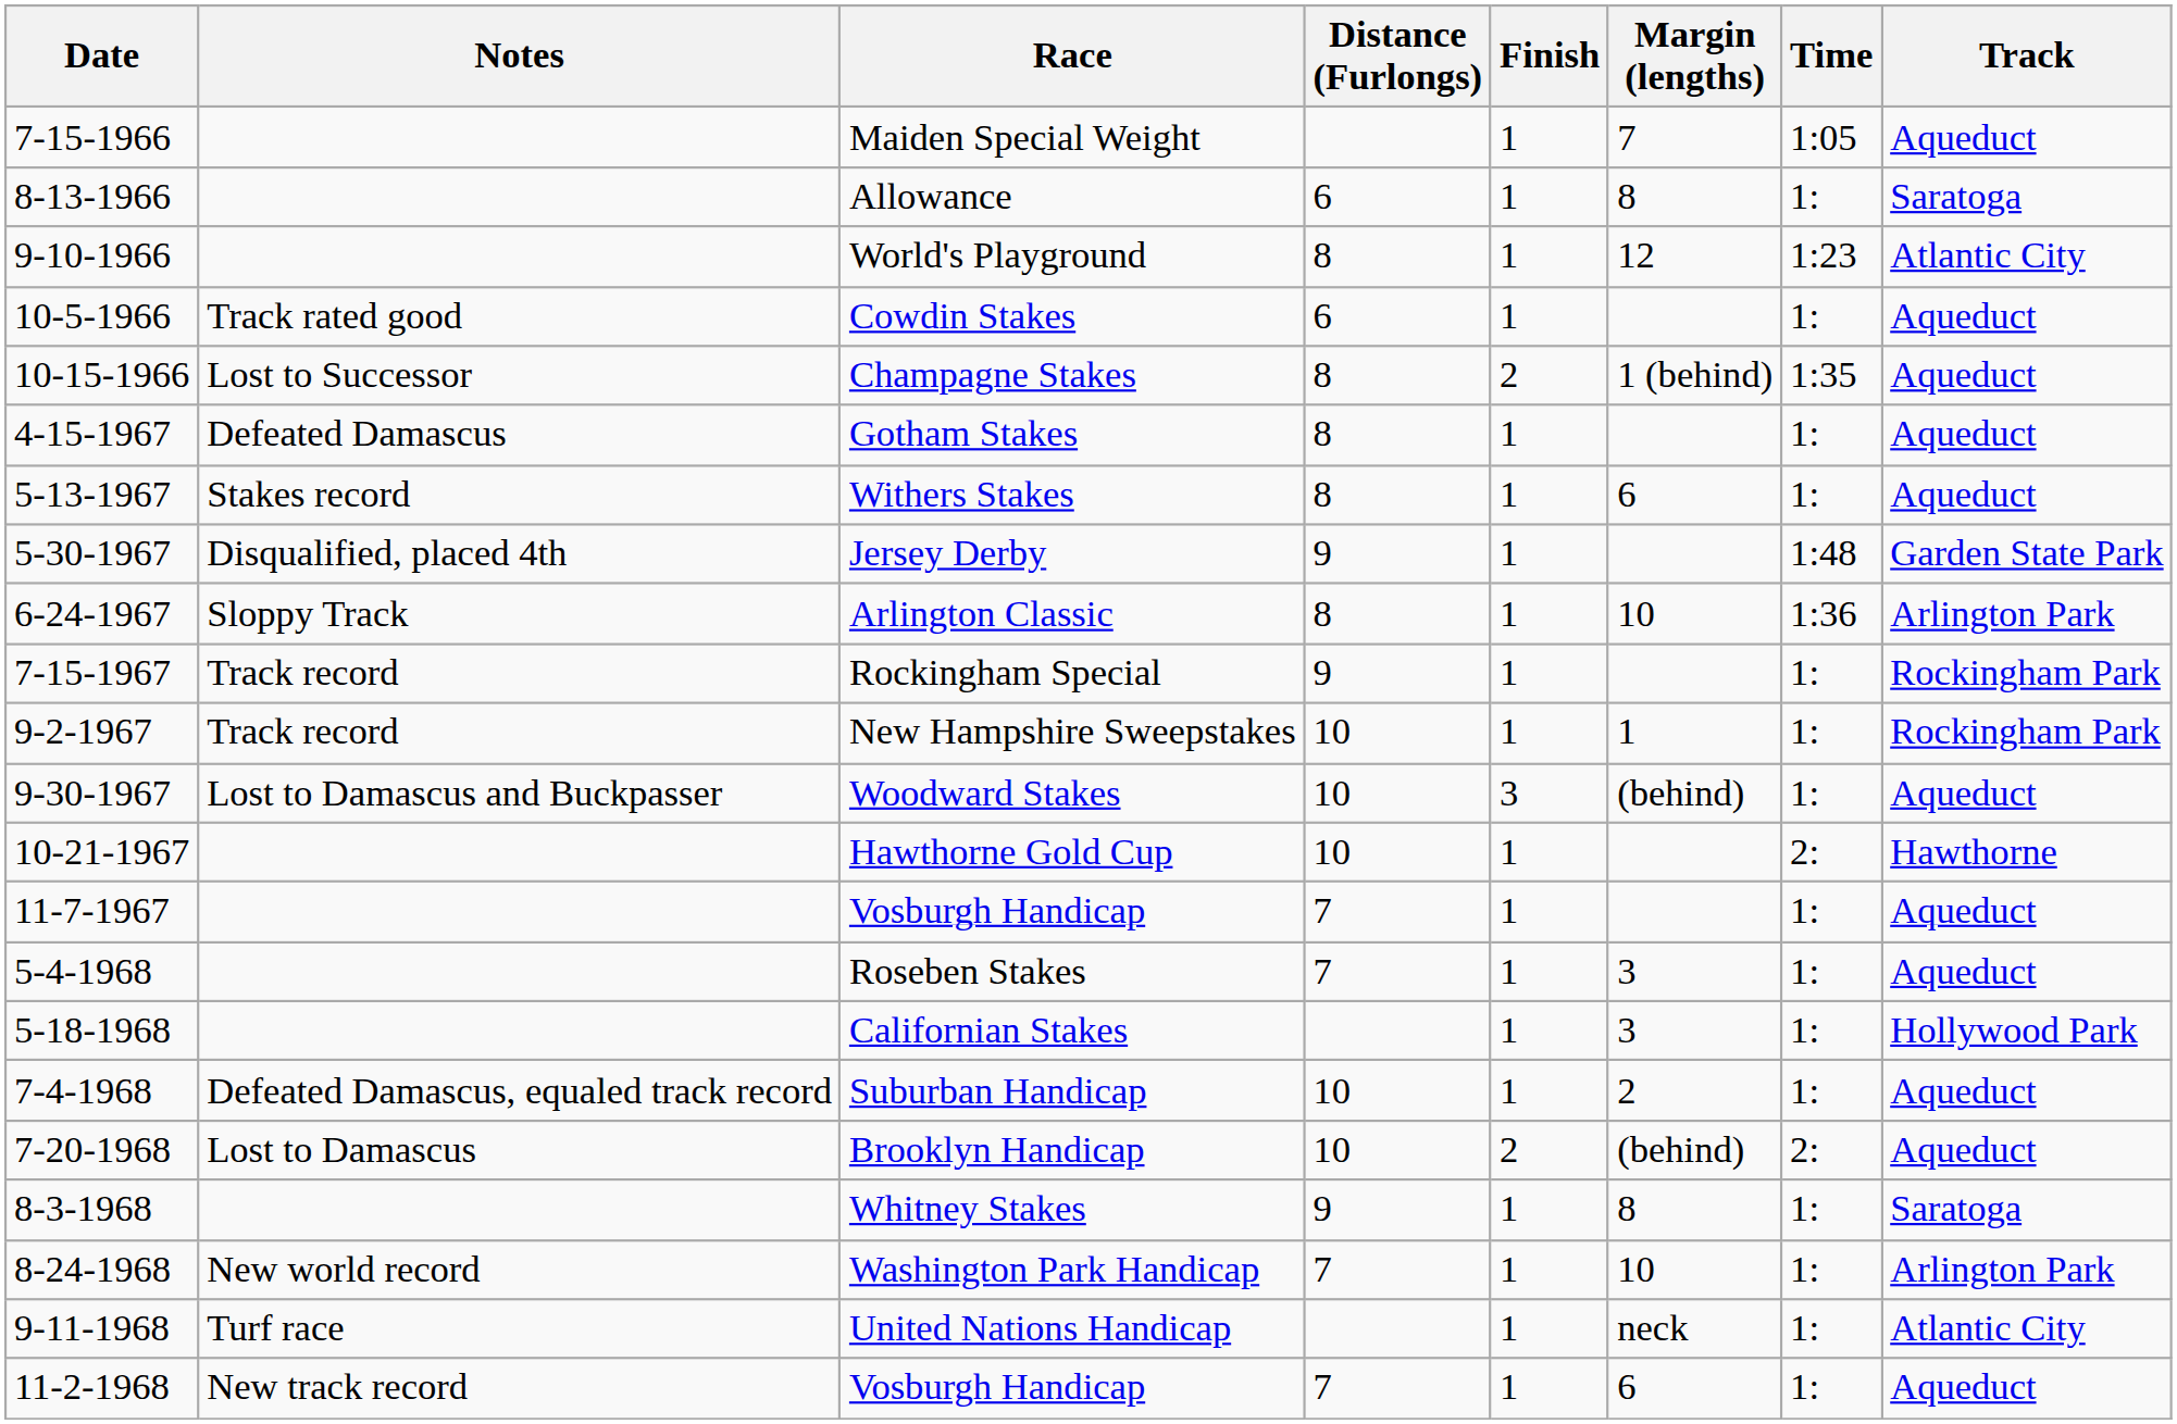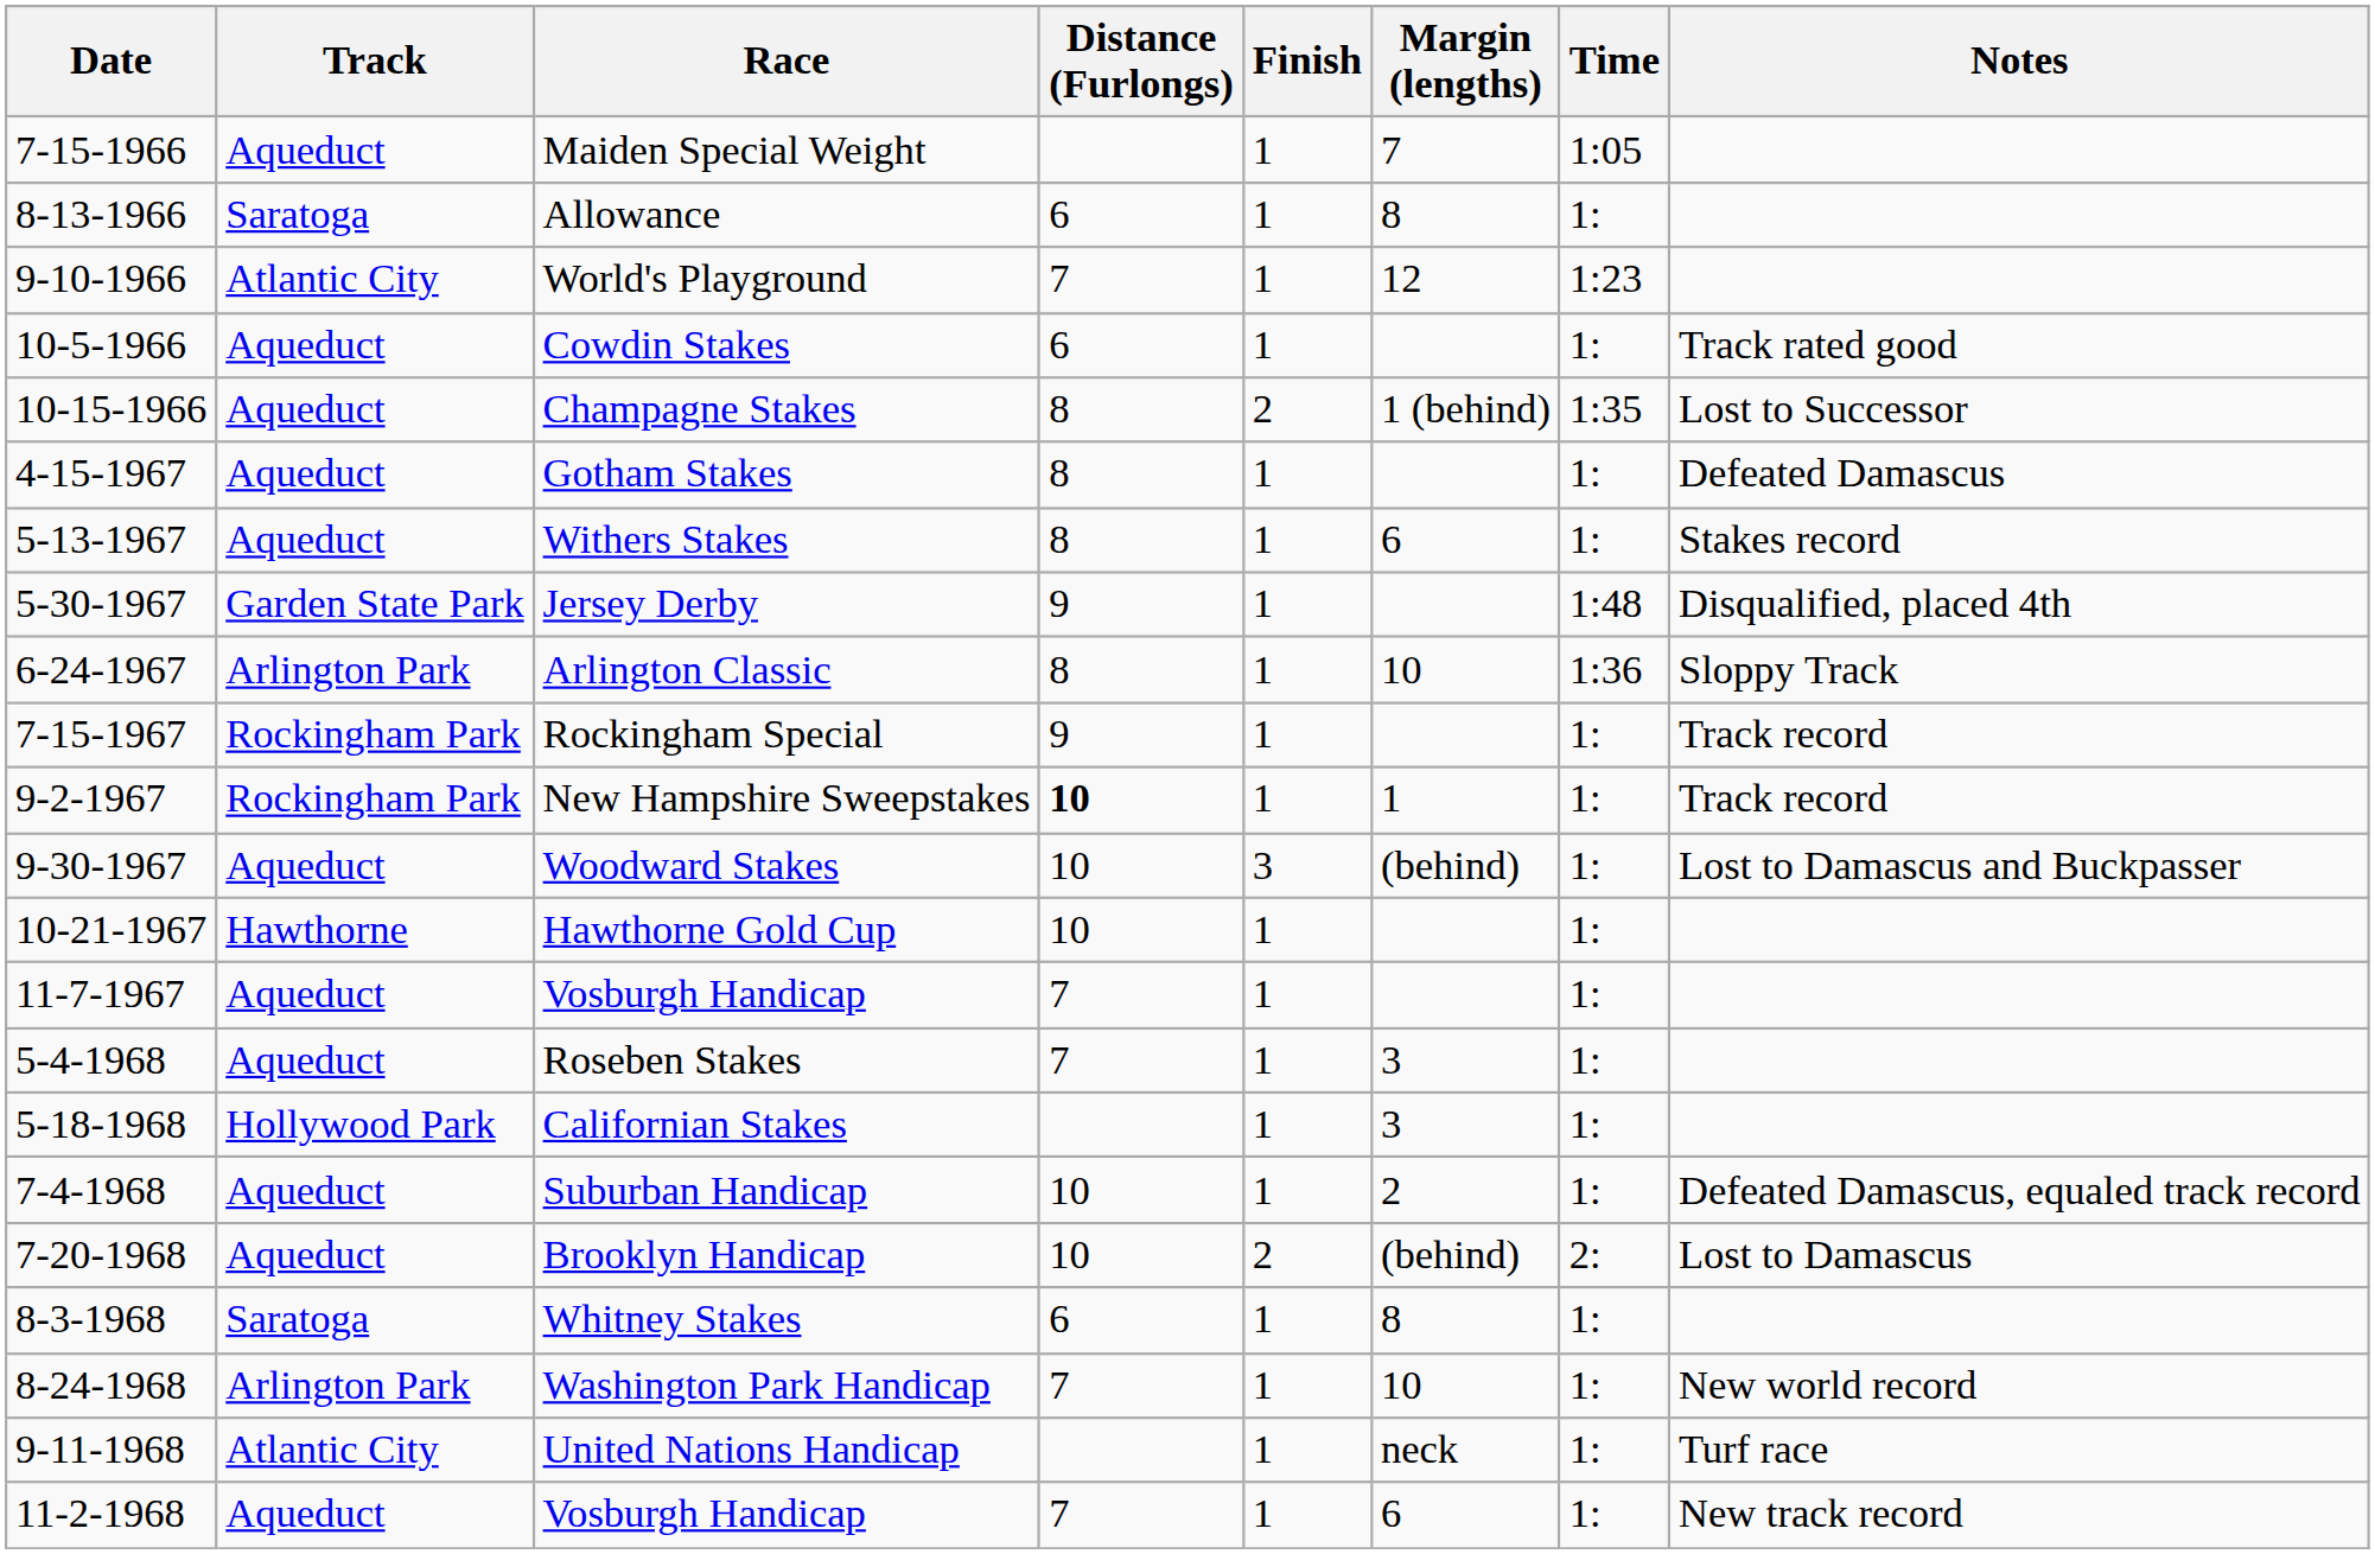columns swapped: Track <-> Notes
World's Playground | Distance (Furlongs): 8 -> 7
New Hampshire Sweepstakes | Distance (Furlongs): normal -> bold
Hawthorne Gold Cup | Time: 2: -> 1:
Whitney Stakes | Distance (Furlongs): 9 -> 6
